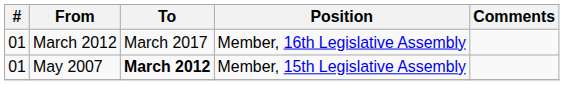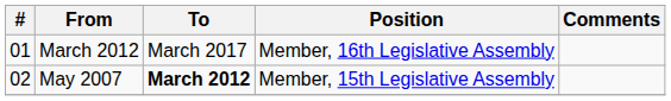May 2007 | #: 01 -> 02
